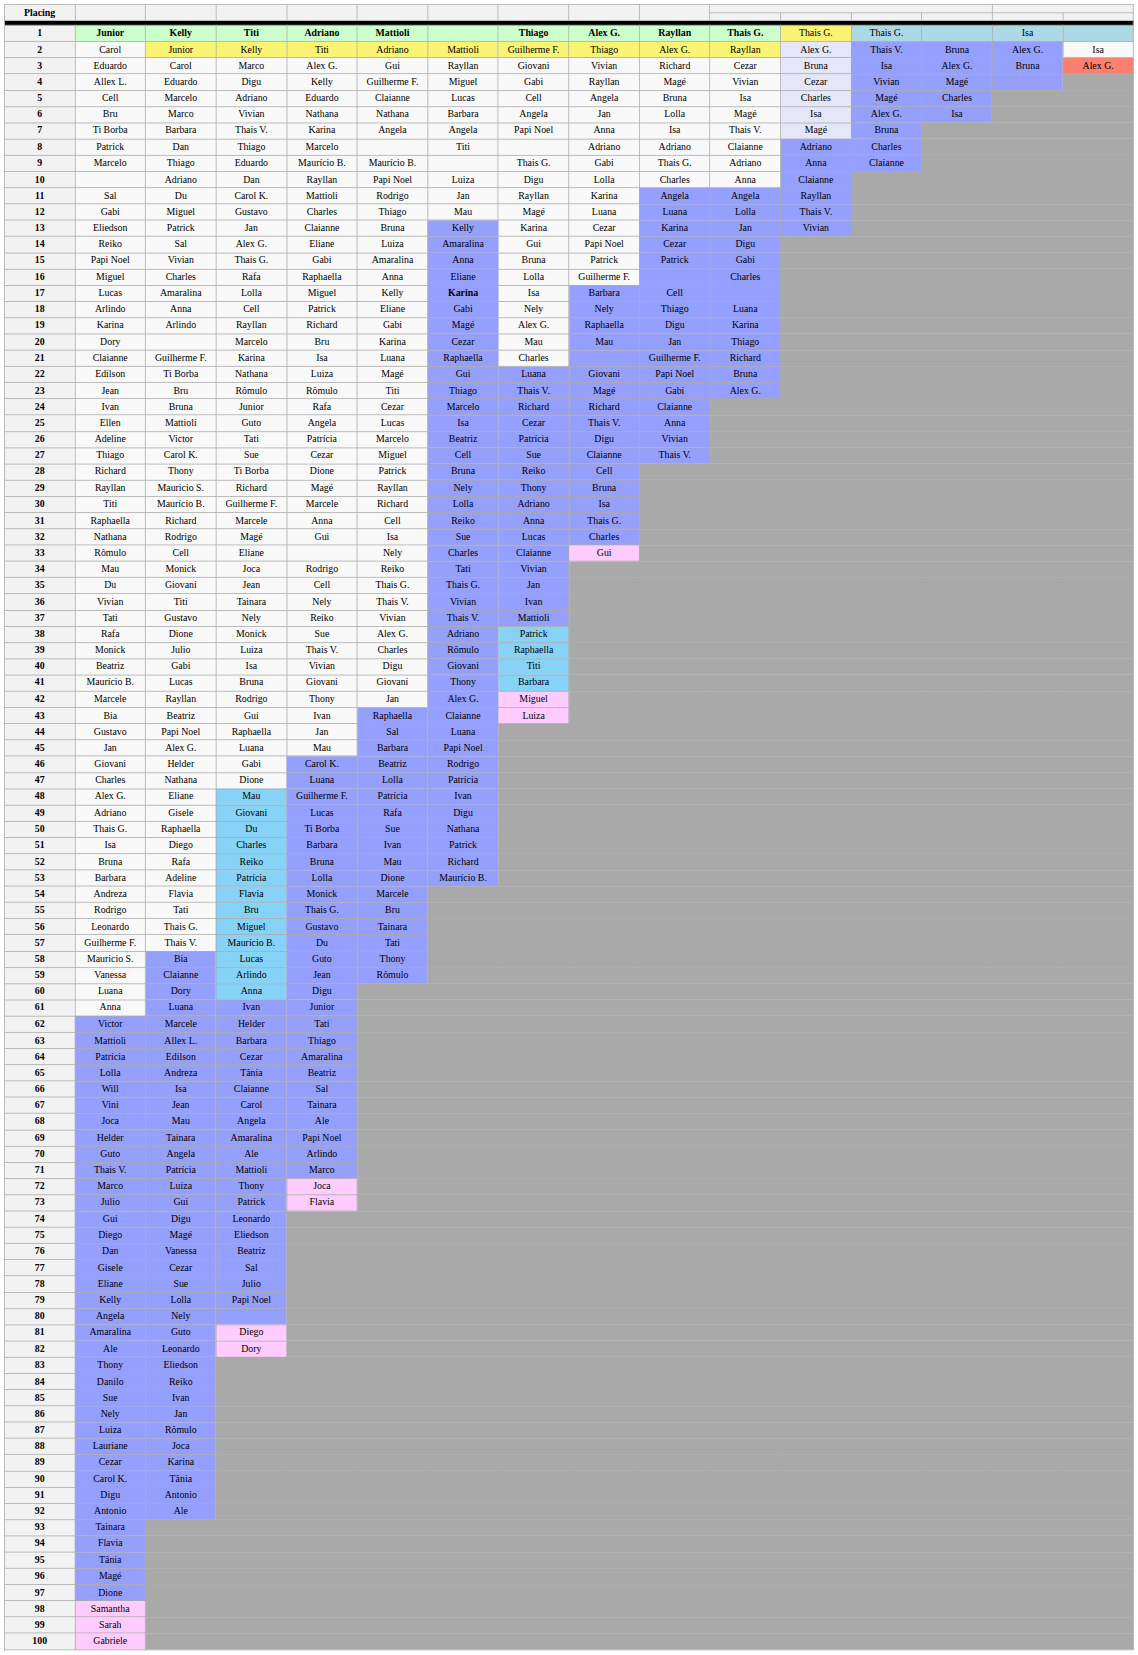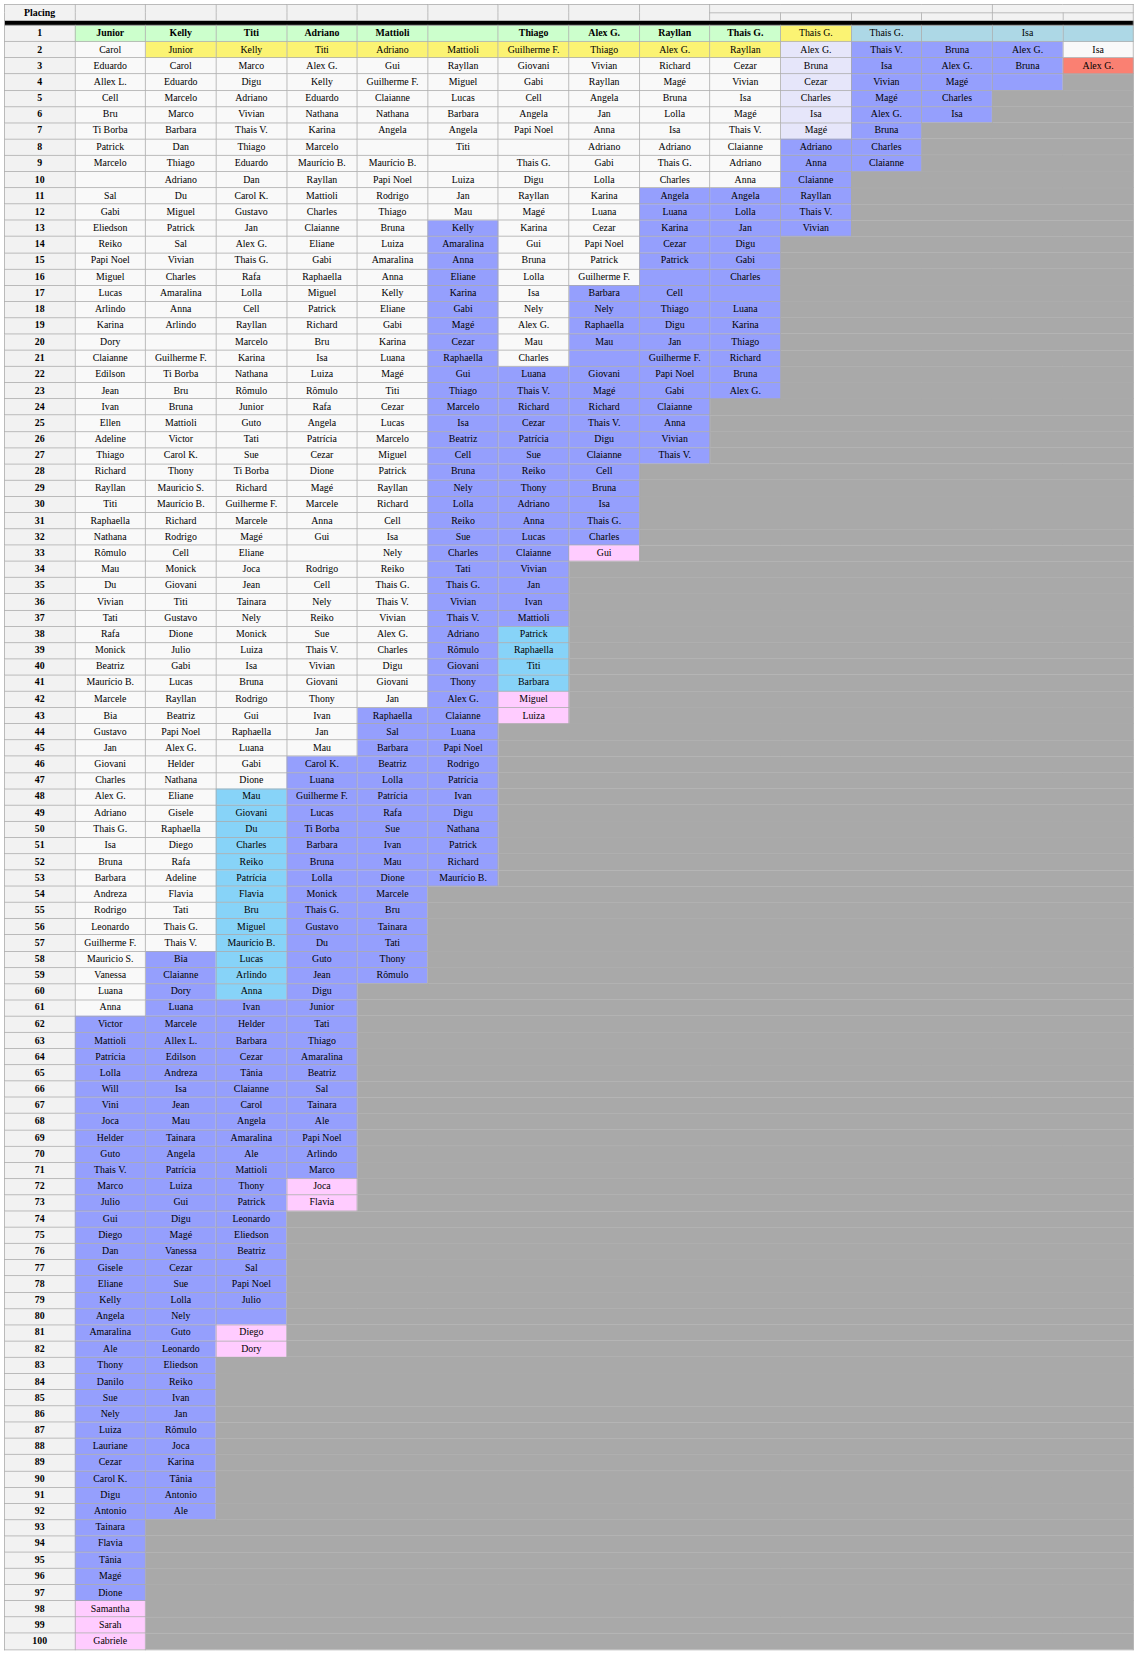17 | column 7: bold -> normal
78 | column 4: Julio -> Papi Noel
79 | column 4: Papi Noel -> Julio
